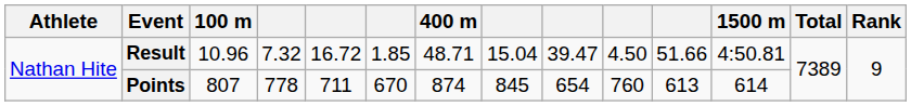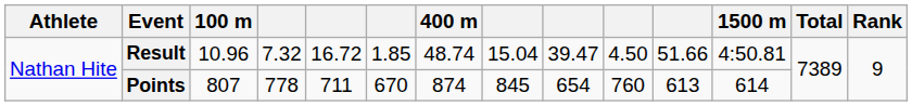Result | 400 m: 48.71 -> 48.74
